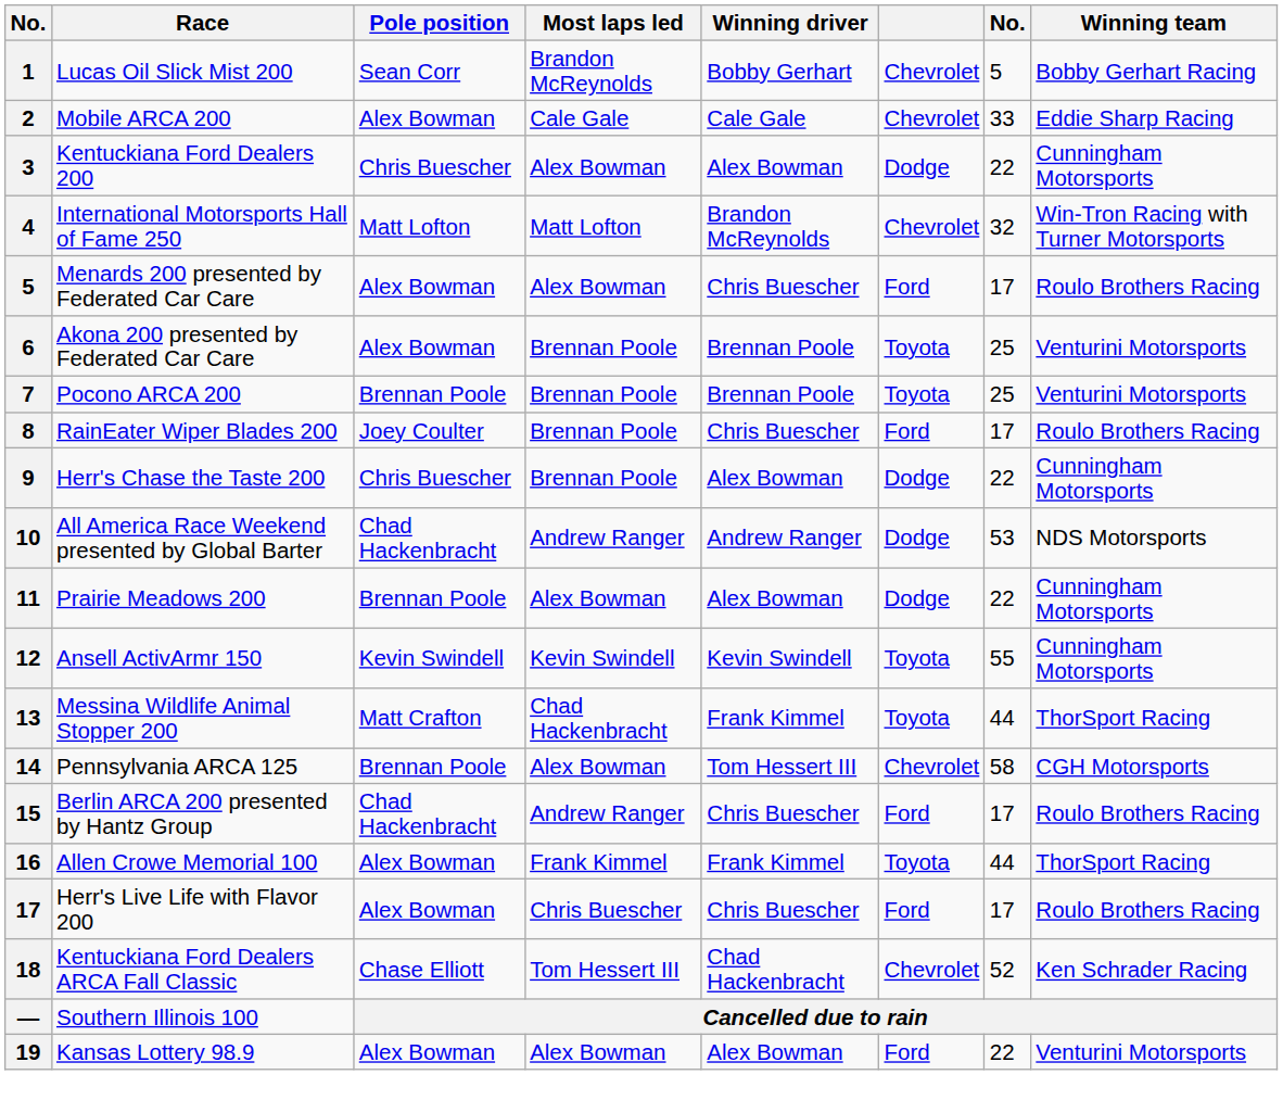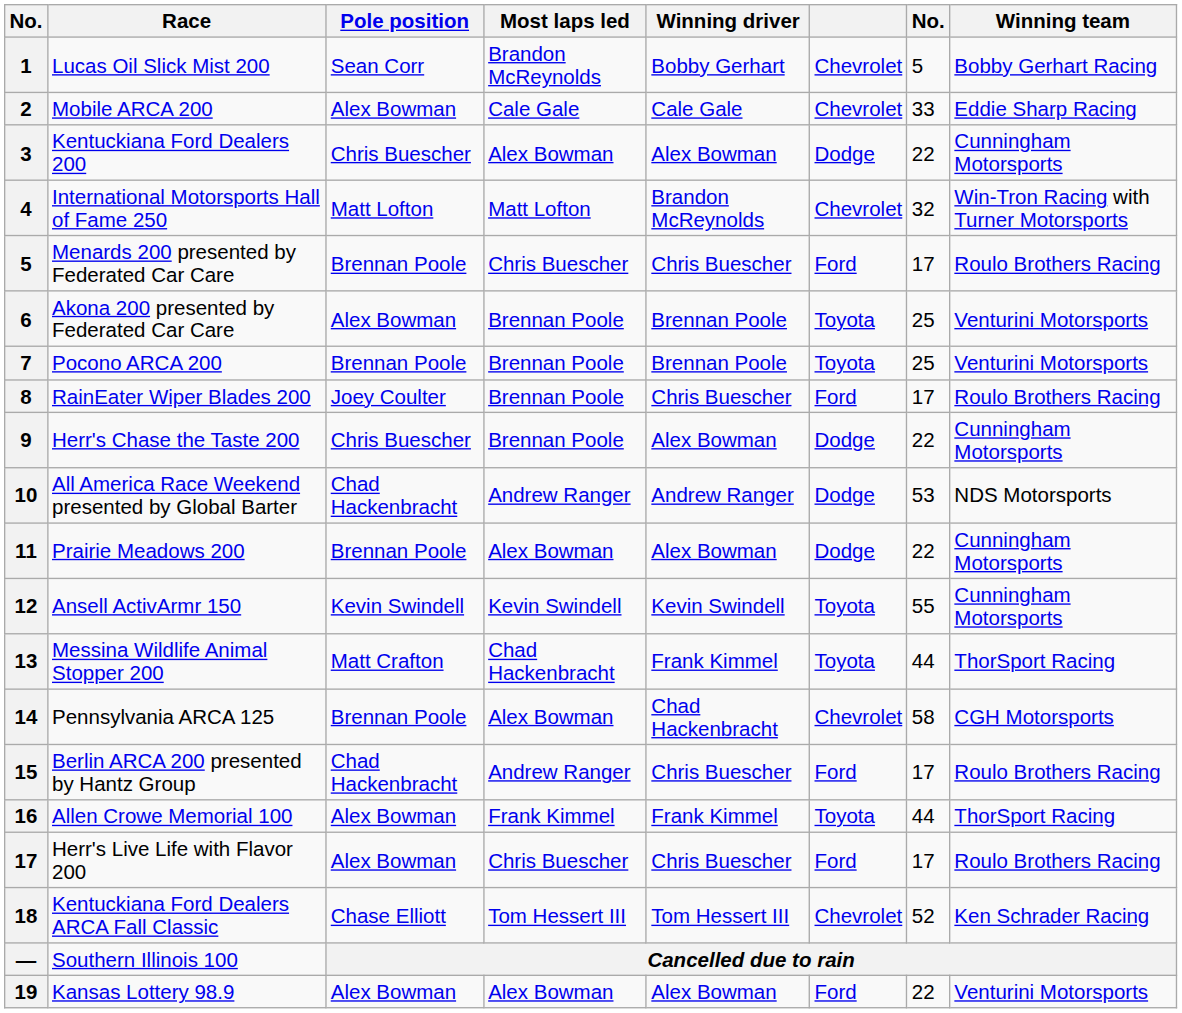Menards 200 presented by Federated Car Care | Pole position: Alex Bowman -> Brennan Poole
Menards 200 presented by Federated Car Care | Most laps led: Alex Bowman -> Chris Buescher
Pennsylvania ARCA 125 | Winning driver: Tom Hessert III -> Chad Hackenbracht
Kentuckiana Ford Dealers ARCA Fall Classic | Winning driver: Chad Hackenbracht -> Tom Hessert III
